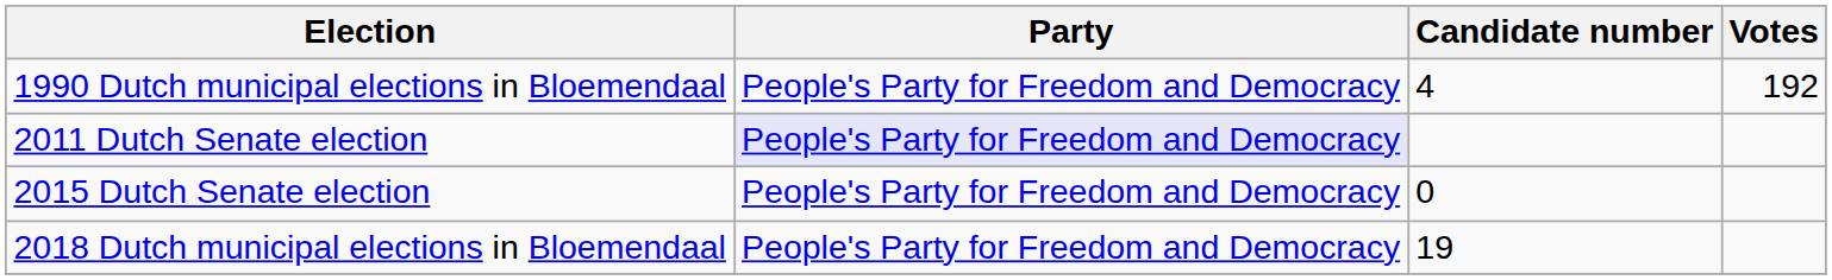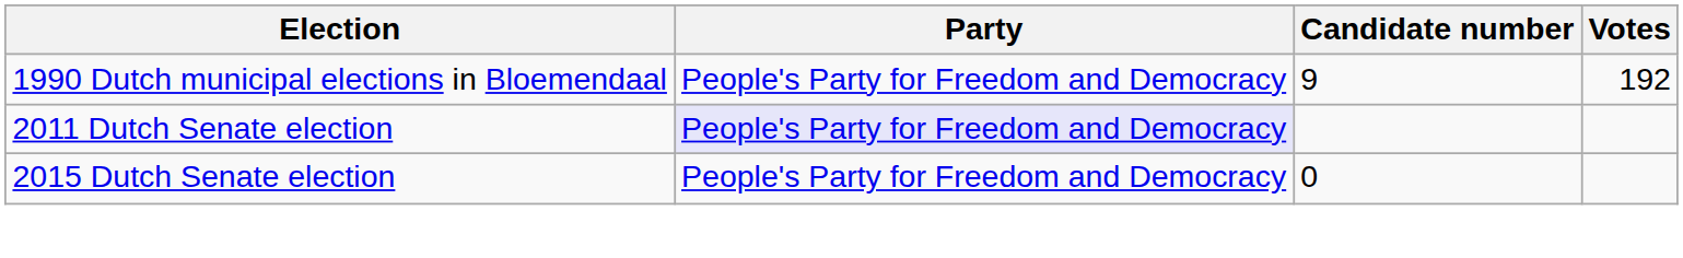1990 Dutch municipal elections in Bloemendaal | Candidate number: 4 -> 9
- row: 2018 Dutch municipal elections in Bloemendaal | People's Party for Freedom and Democracy | 19
